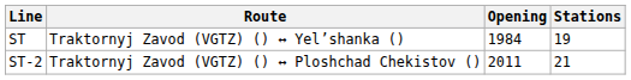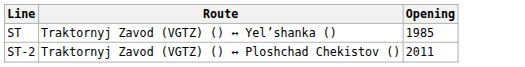- column: Stations | 19 | 21
ST | Opening: 1984 -> 1985
